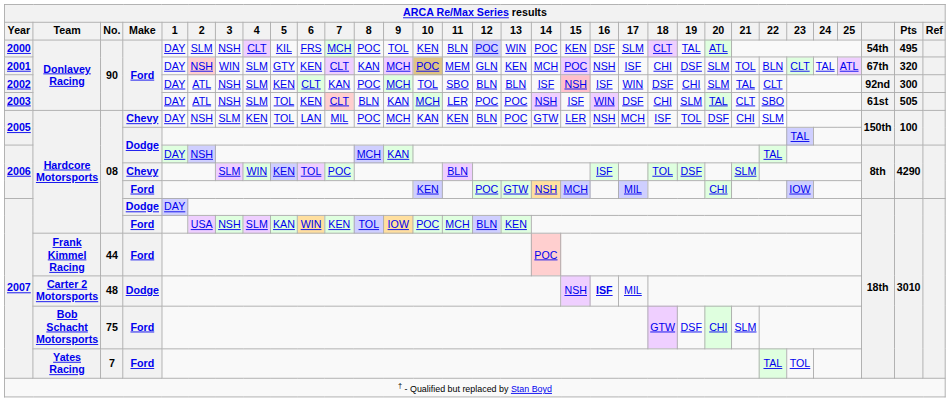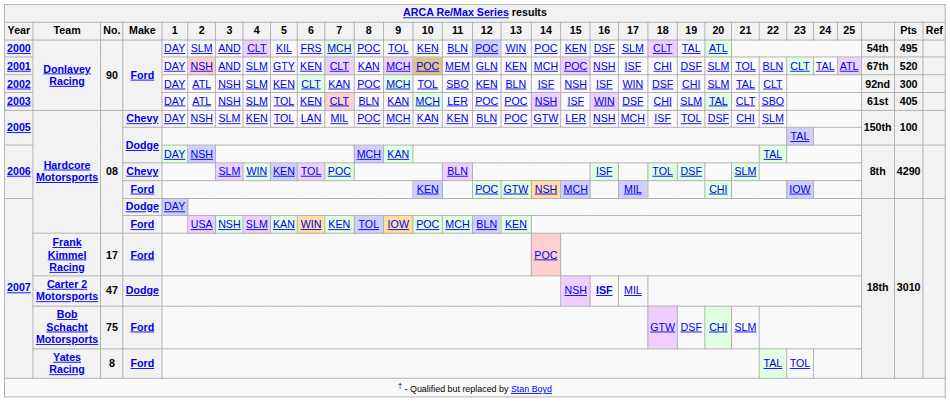2000 | 3: NSH -> AND
2001 | 3: WIN -> AND
2001 | Pts: 320 -> 520
2002 | 12: BLN -> KEN
2002 | 15: pink background -> no background
2003 | Pts: 505 -> 405
2007 / Frank Kimmel Racing | No.: 44 -> 17
2007 / Carter 2 Motorsports | No.: 48 -> 47
2007 / Yates Racing | No.: 7 -> 8
